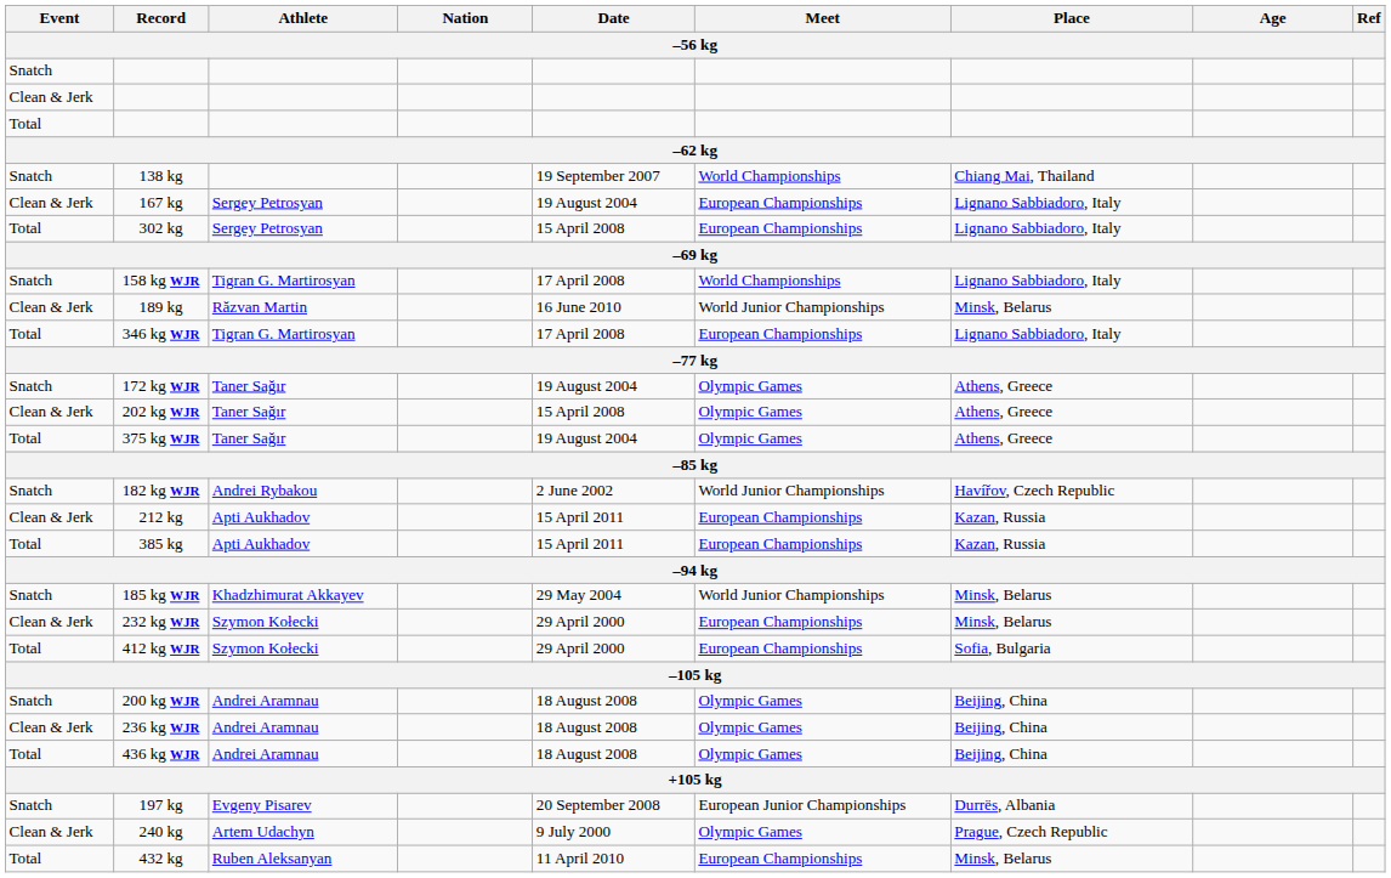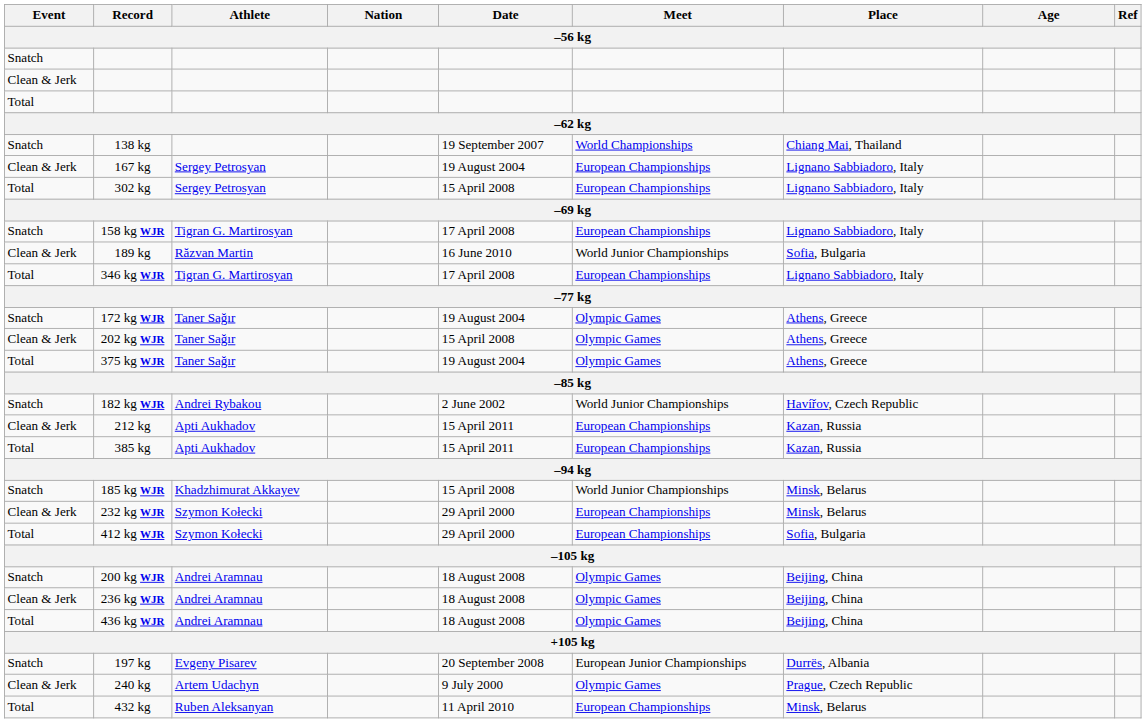158 kg WJR | Meet: World Championships -> European Championships
189 kg | Place: Minsk, Belarus -> Sofia, Bulgaria
185 kg WJR | Date: 29 May 2004 -> 15 April 2008
